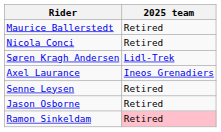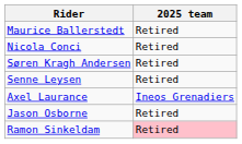Søren Kragh Andersen | 2025 team: Lidl-Trek -> Retired
rows swapped: Axel Laurance <-> Senne Leysen
